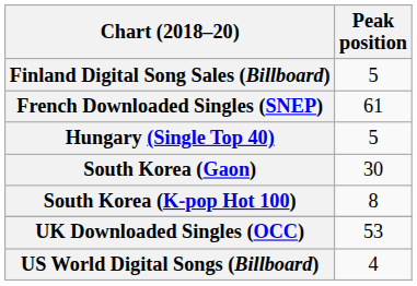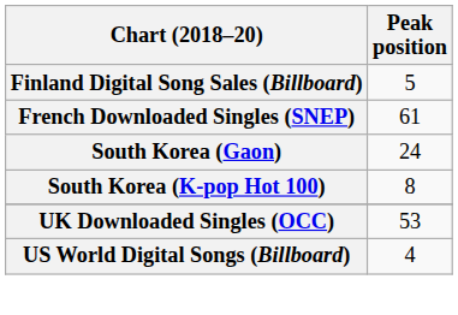- row: Hungary (Single Top 40) | 5
South Korea (Gaon) | Peak position: 30 -> 24
